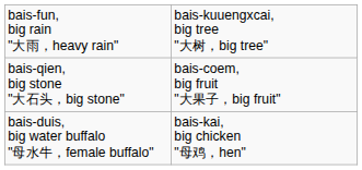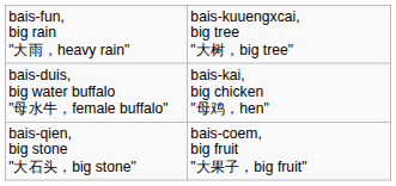rows swapped: bais-qien, big stone "大石头，big stone" <-> bais-duis, big water buffalo "母水牛，female buffalo"
